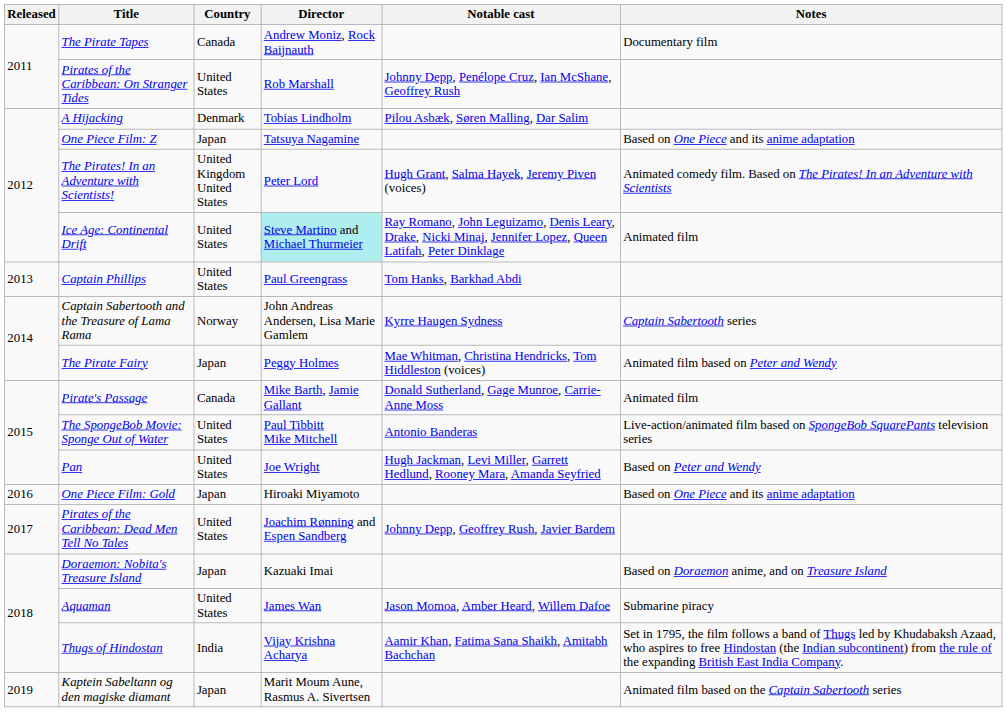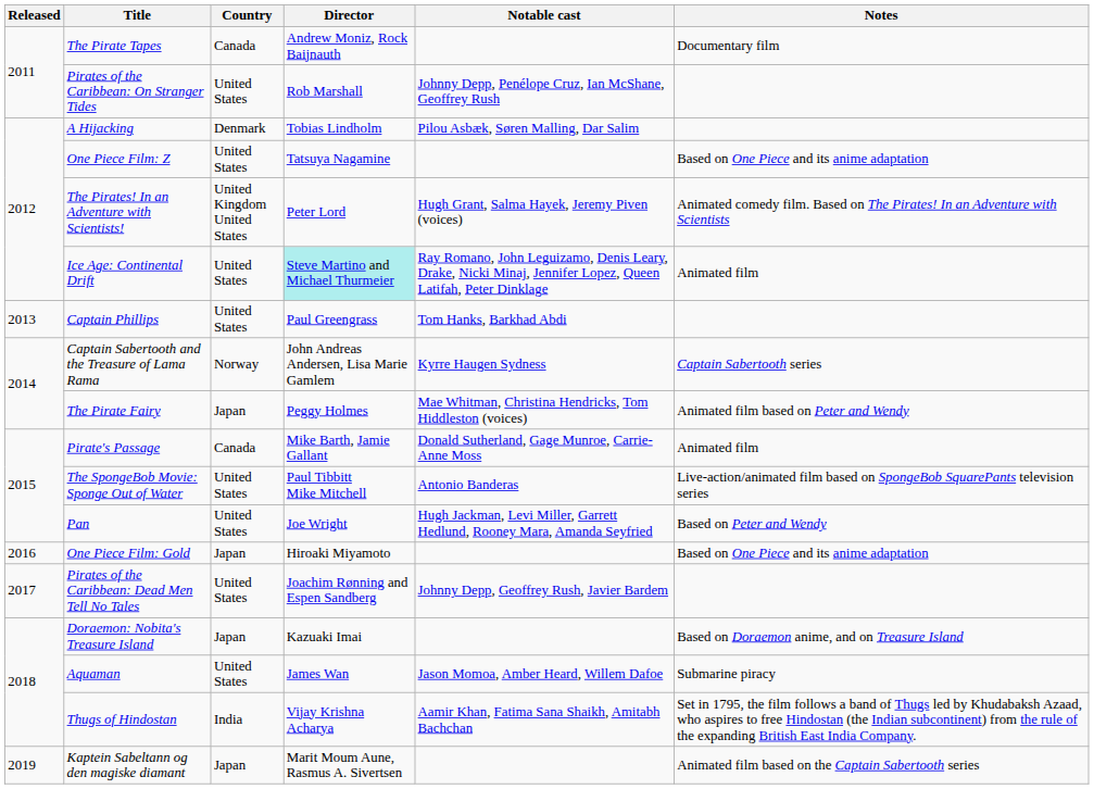One Piece Film: Z | Country: Japan -> United States
